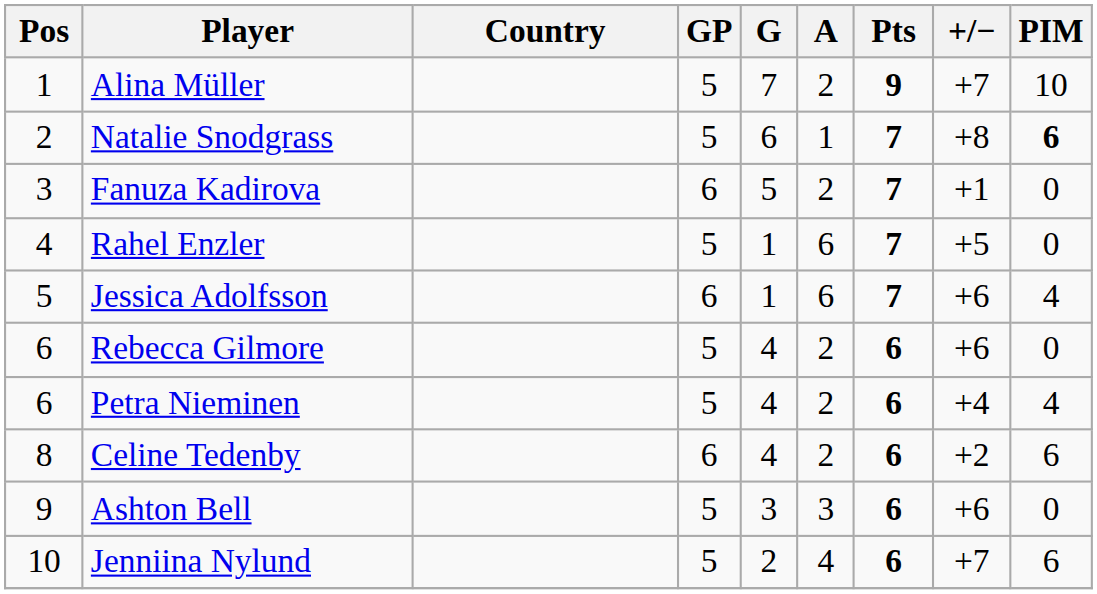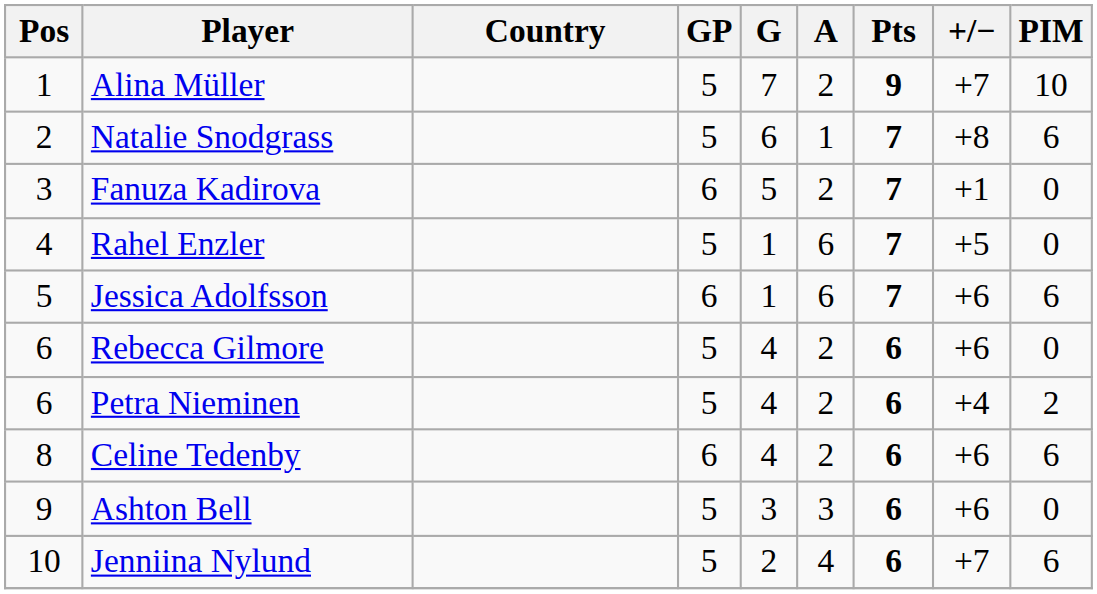Natalie Snodgrass | PIM: bold -> normal
Jessica Adolfsson | PIM: 4 -> 6
Petra Nieminen | PIM: 4 -> 2
Celine Tedenby | +/−: +2 -> +6
